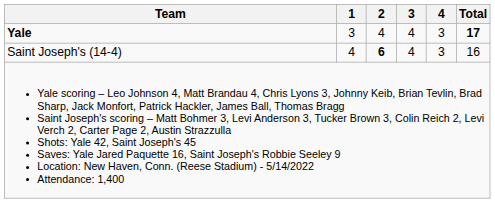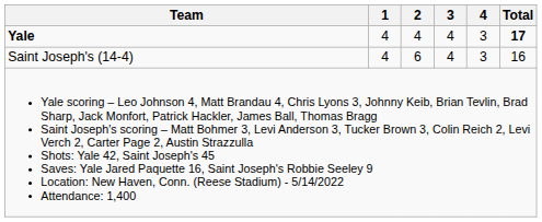Yale | 1: 3 -> 4
Saint Joseph's (14-4) | 2: bold -> normal
